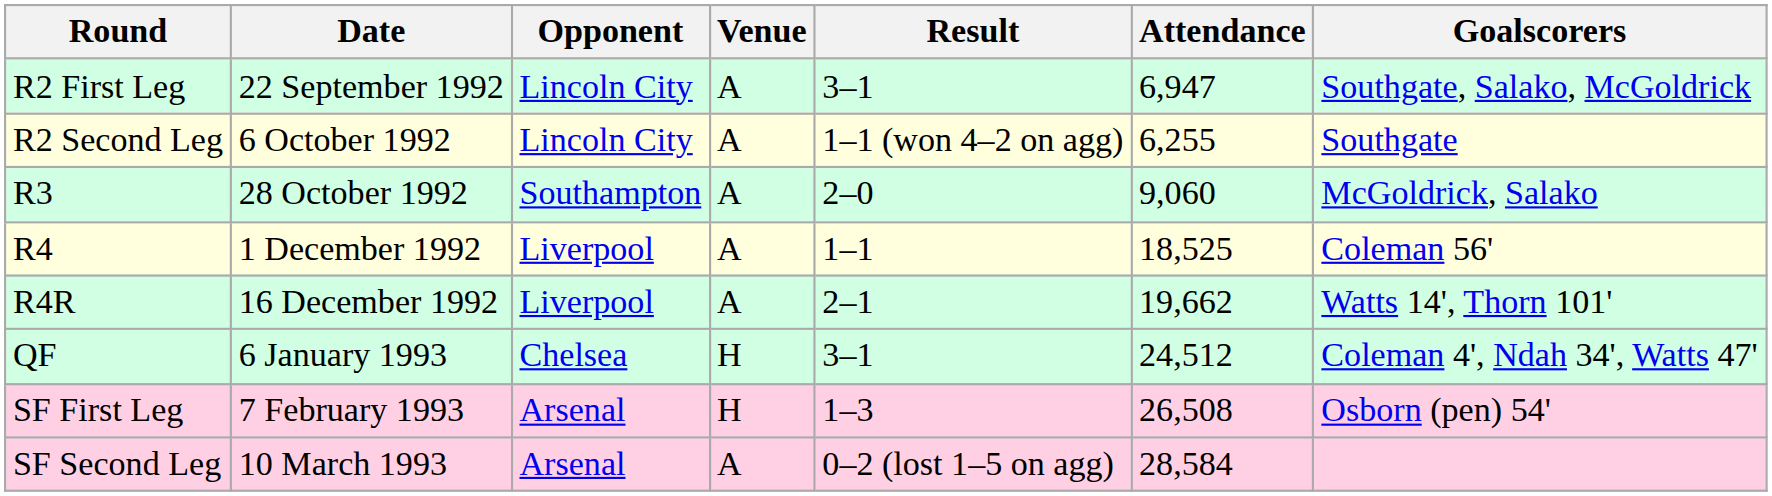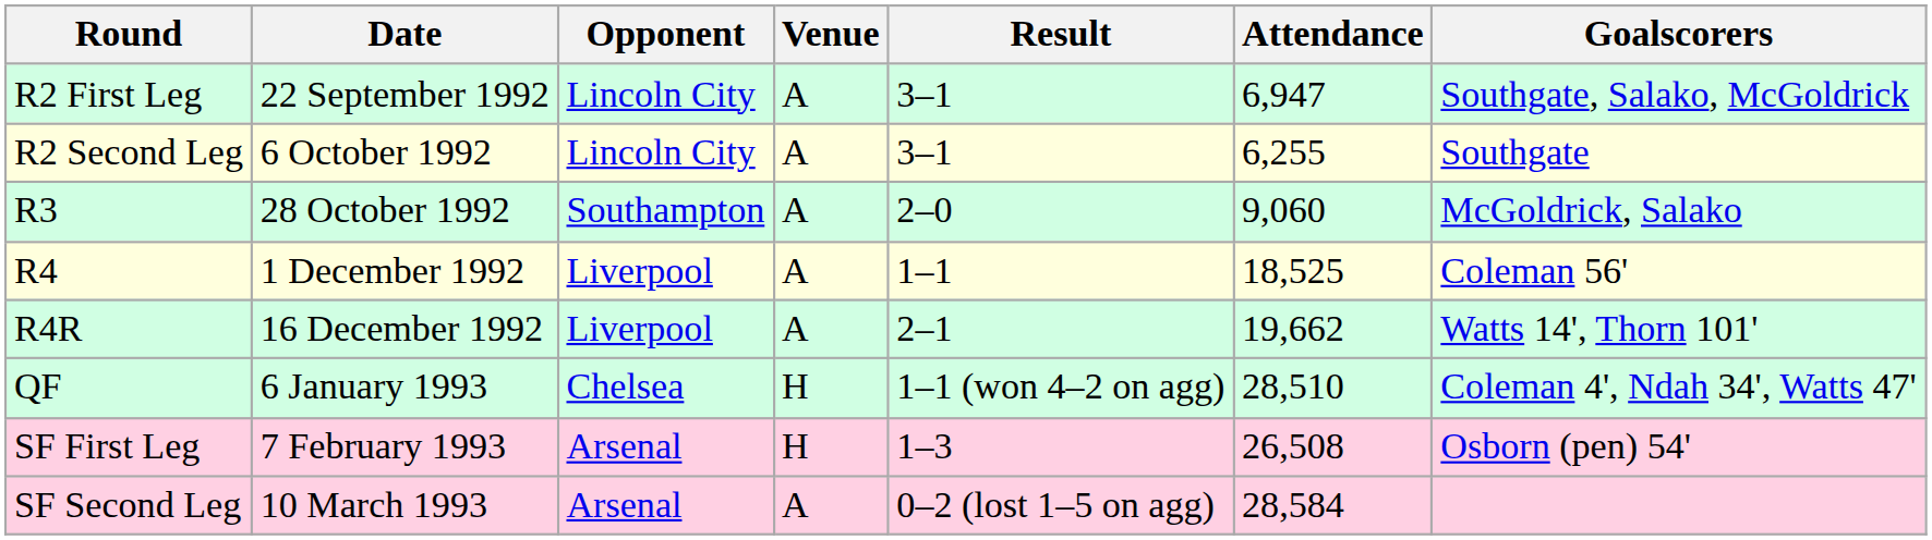R2 Second Leg | Result: 1–1 (won 4–2 on agg) -> 3–1
QF | Result: 3–1 -> 1–1 (won 4–2 on agg)
QF | Attendance: 24,512 -> 28,510
